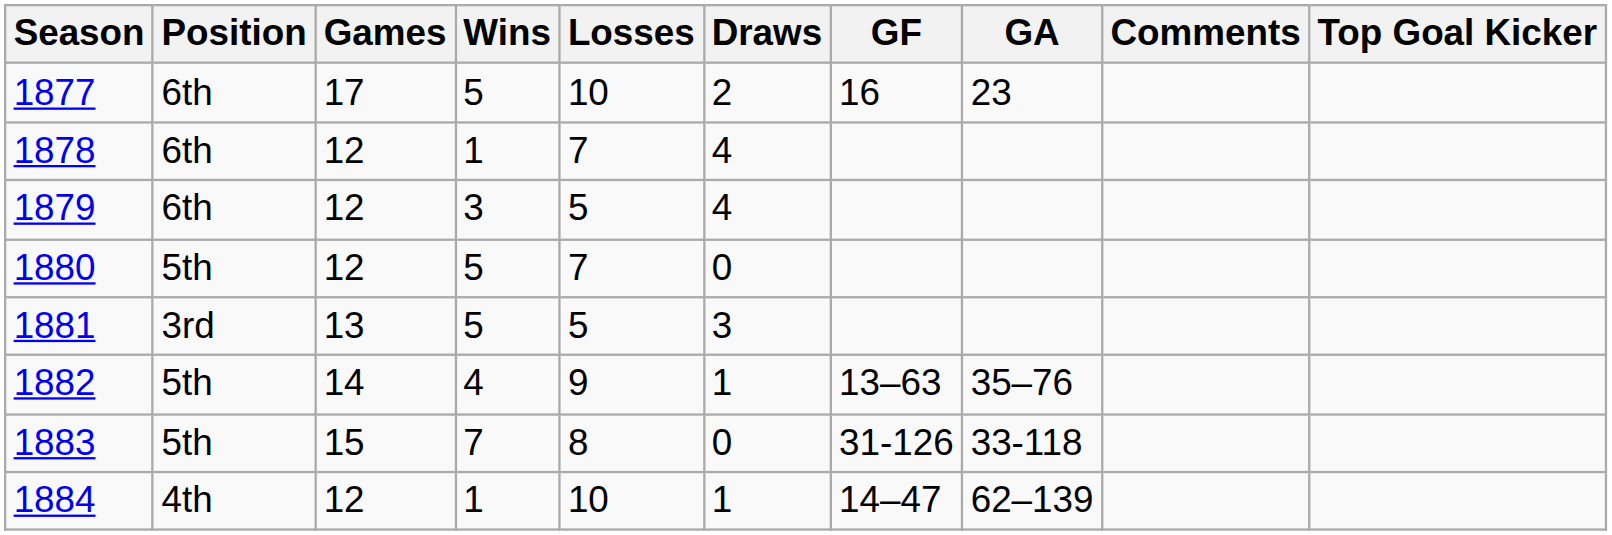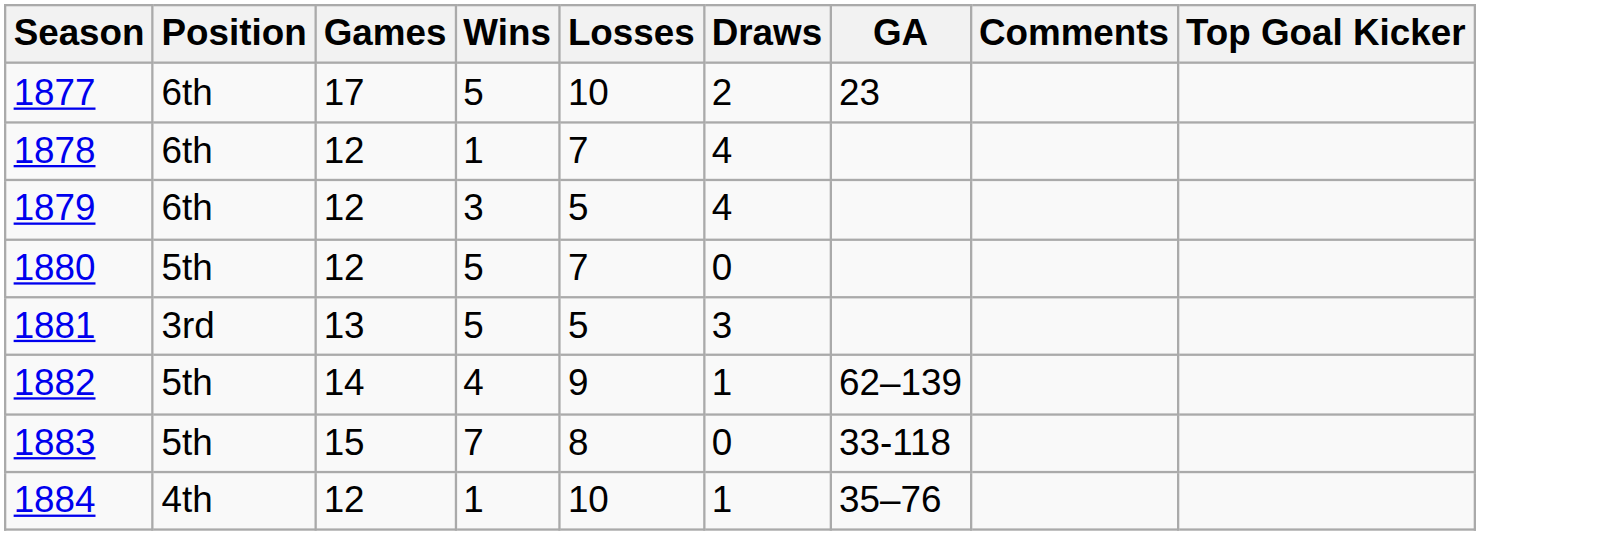- column: GF | 16 | 13–63 | 31-126 | 14–47
1882 | GA: 35–76 -> 62–139
1884 | GA: 62–139 -> 35–76
